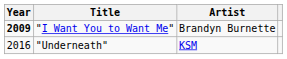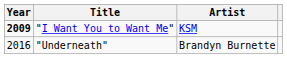"I Want You to Want Me" | Artist: Brandyn Burnette -> KSM
"Underneath" | Artist: KSM -> Brandyn Burnette
